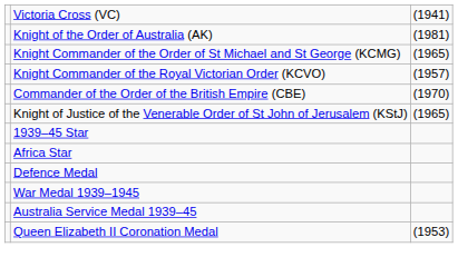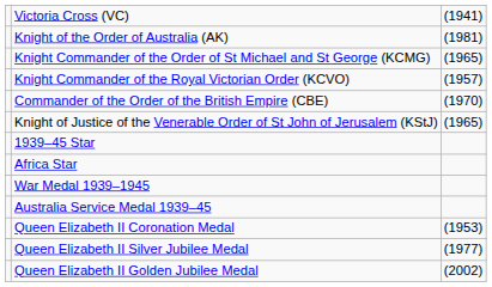- row: Defence Medal
+ row: Queen Elizabeth II Silver Jubilee Medal | (1977)
+ row: Queen Elizabeth II Golden Jubilee Medal | (2002)
